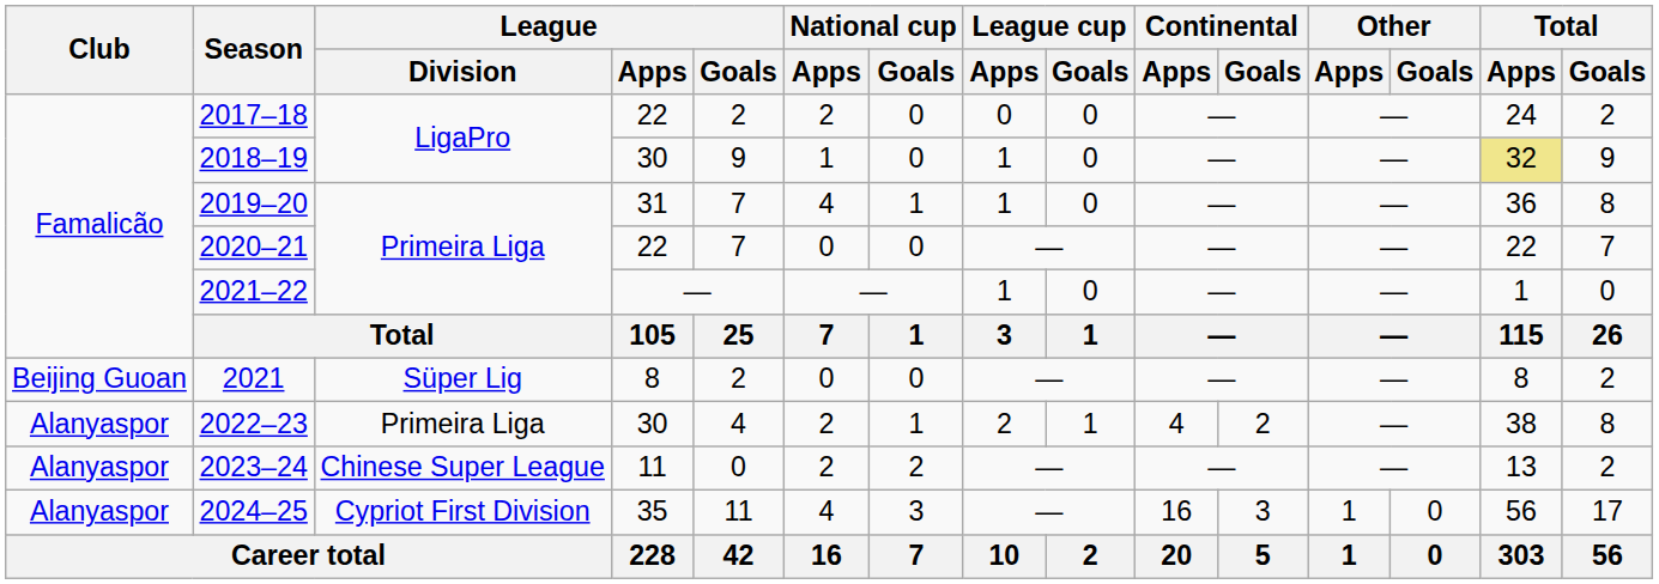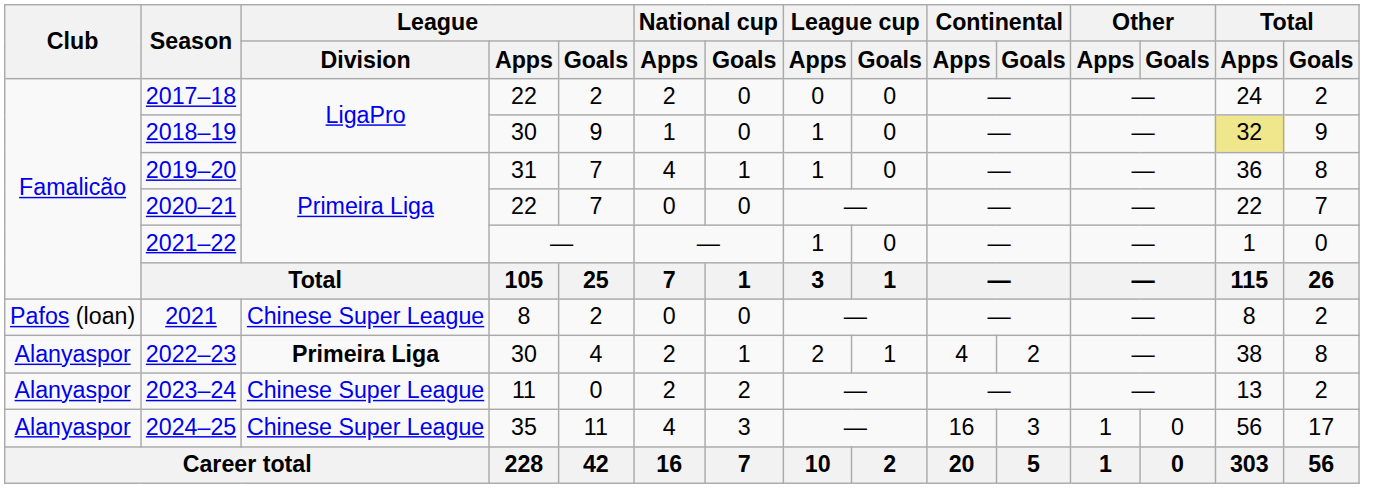2021 | Club: Beijing Guoan -> Pafos (loan)
2021 | League / Division: Süper Lig -> Chinese Super League
2022–23 | League / Division: normal -> bold
2024–25 | League / Division: Cypriot First Division -> Chinese Super League
